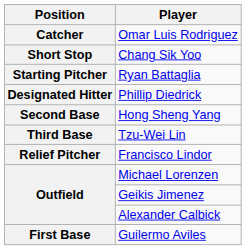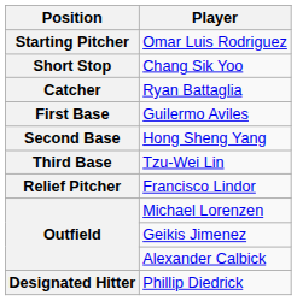Omar Luis Rodriguez | Position: Catcher -> Starting Pitcher
Ryan Battaglia | Position: Starting Pitcher -> Catcher
rows swapped: Guilermo Aviles <-> Phillip Diedrick
